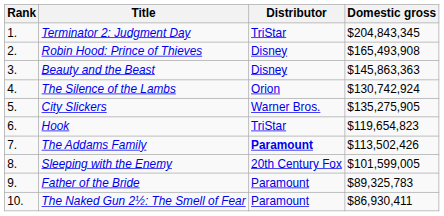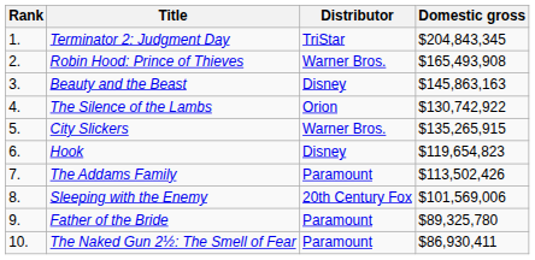Robin Hood: Prince of Thieves | Distributor: Disney -> Warner Bros.
Beauty and the Beast | Domestic gross: $145,863,363 -> $145,863,163
The Silence of the Lambs | Domestic gross: $130,742,924 -> $130,742,922
City Slickers | Domestic gross: $135,275,905 -> $135,265,915
Hook | Distributor: TriStar -> Disney
The Addams Family | Distributor: bold -> normal
Sleeping with the Enemy | Domestic gross: $101,599,005 -> $101,569,006
Father of the Bride | Domestic gross: $89,325,783 -> $89,325,780
